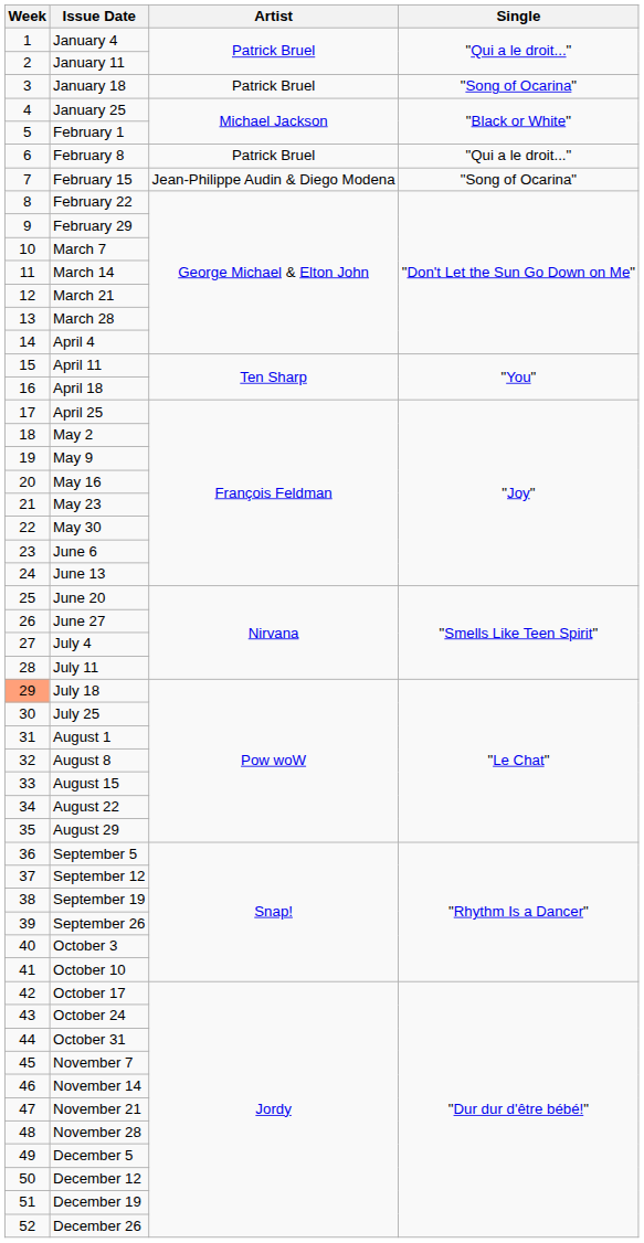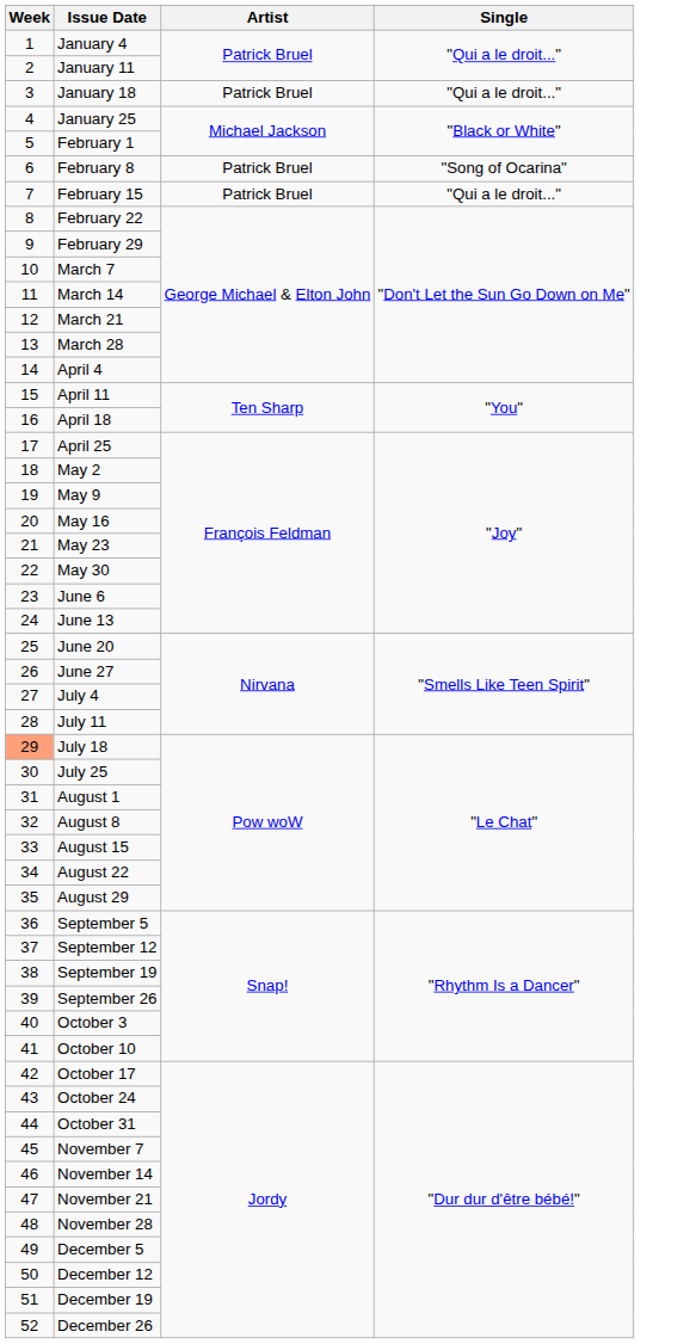January 18 | Single: "Song of Ocarina" -> "Qui a le droit..."
February 8 | Single: "Qui a le droit..." -> "Song of Ocarina"
February 15 | Artist: Jean-Philippe Audin & Diego Modena -> Patrick Bruel
February 15 | Single: "Song of Ocarina" -> "Qui a le droit..."
